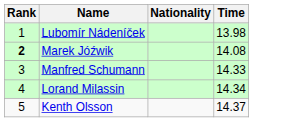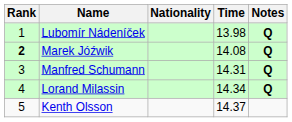+ column: Notes | Q | Q | Q | Q
Manfred Schumann | Time: 14.33 -> 14.31
